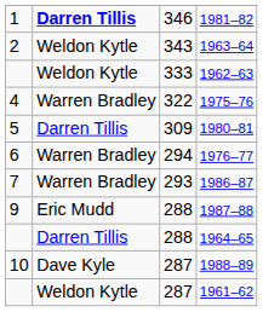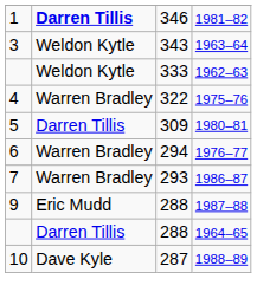1963–64 | column 1: 2 -> 3
- row: Weldon Kytle | 287 | 1961–62
